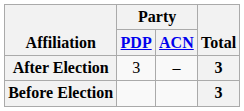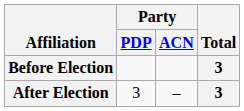rows swapped: Before Election <-> After Election
